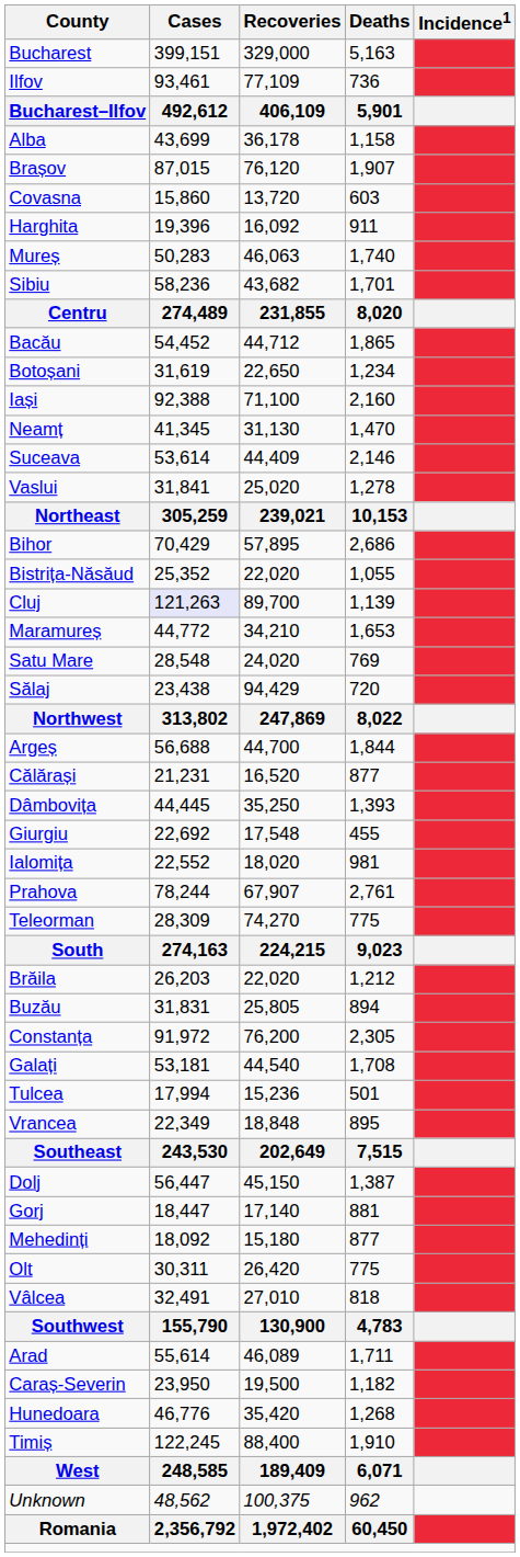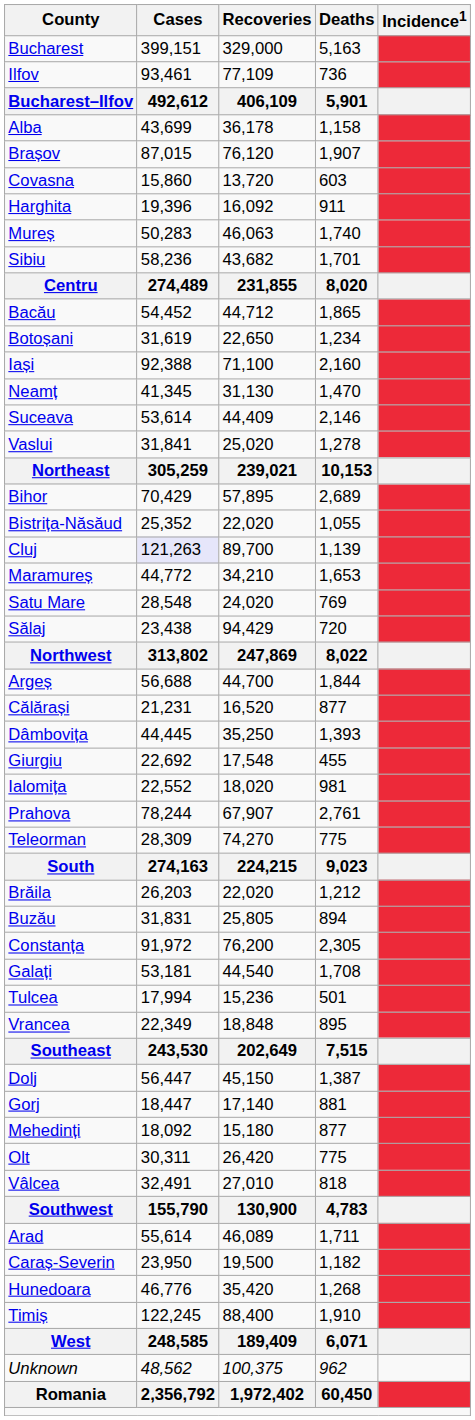Bihor | Deaths: 2,686 -> 2,689
